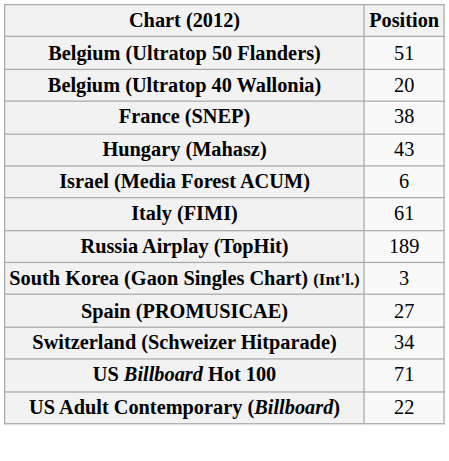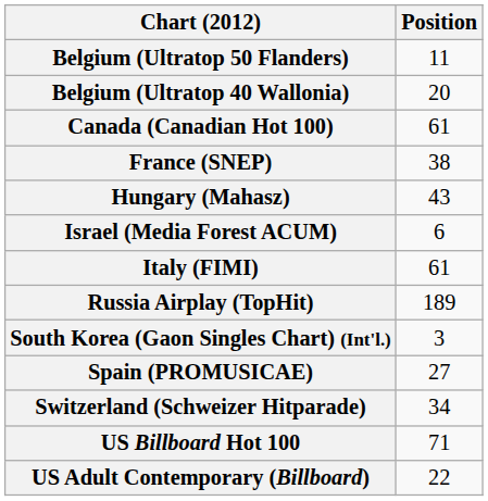Belgium (Ultratop 50 Flanders) | Position: 51 -> 11
+ row: Canada (Canadian Hot 100) | 61
